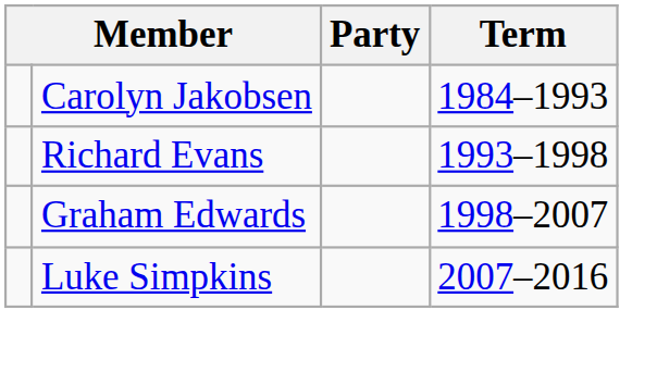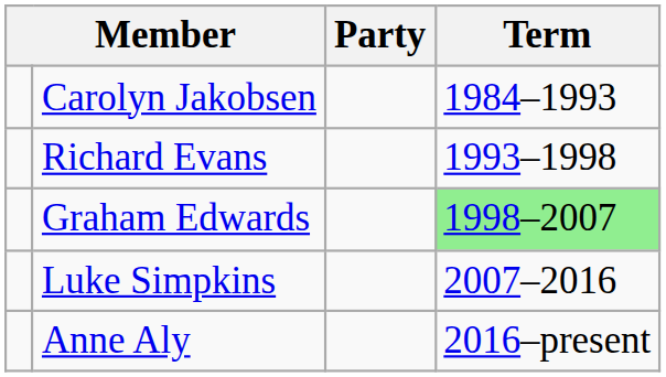Graham Edwards | Term: no background -> lightgreen background
+ row: Anne Aly | 2016–present
